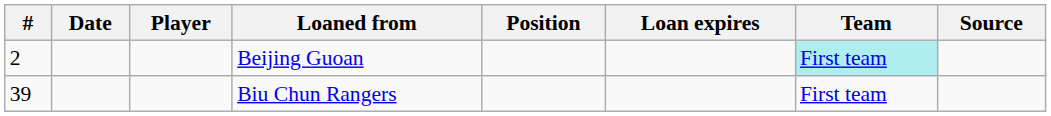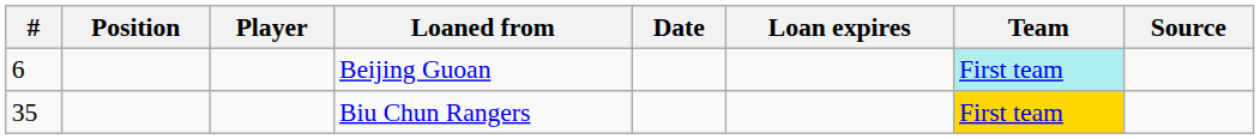columns swapped: Position <-> Date
Beijing Guoan | #: 2 -> 6
Biu Chun Rangers | #: 39 -> 35
Biu Chun Rangers | Team: no background -> gold background
